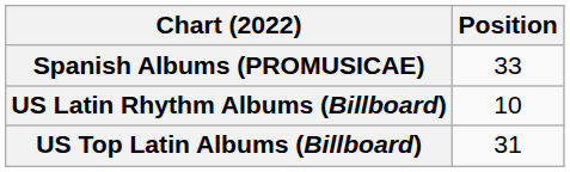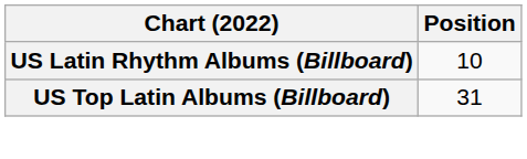- row: Spanish Albums (PROMUSICAE) | 33
